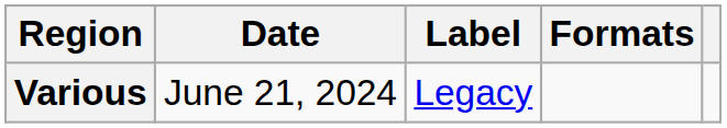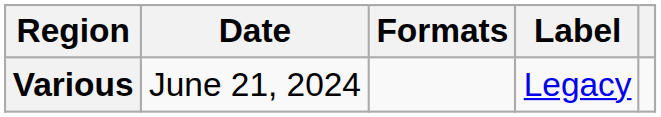columns swapped: Formats <-> Label
